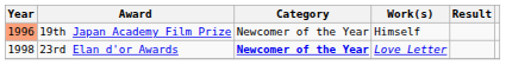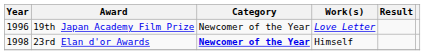19th Japan Academy Film Prize | Year: lightsalmon background -> no background
19th Japan Academy Film Prize | Work(s): Himself -> Love Letter
23rd Elan d'or Awards | Work(s): Love Letter -> Himself
